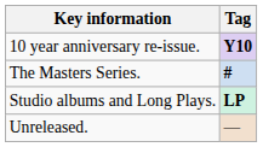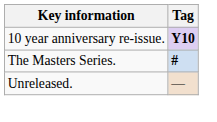- row: Studio albums and Long Plays. | LP
